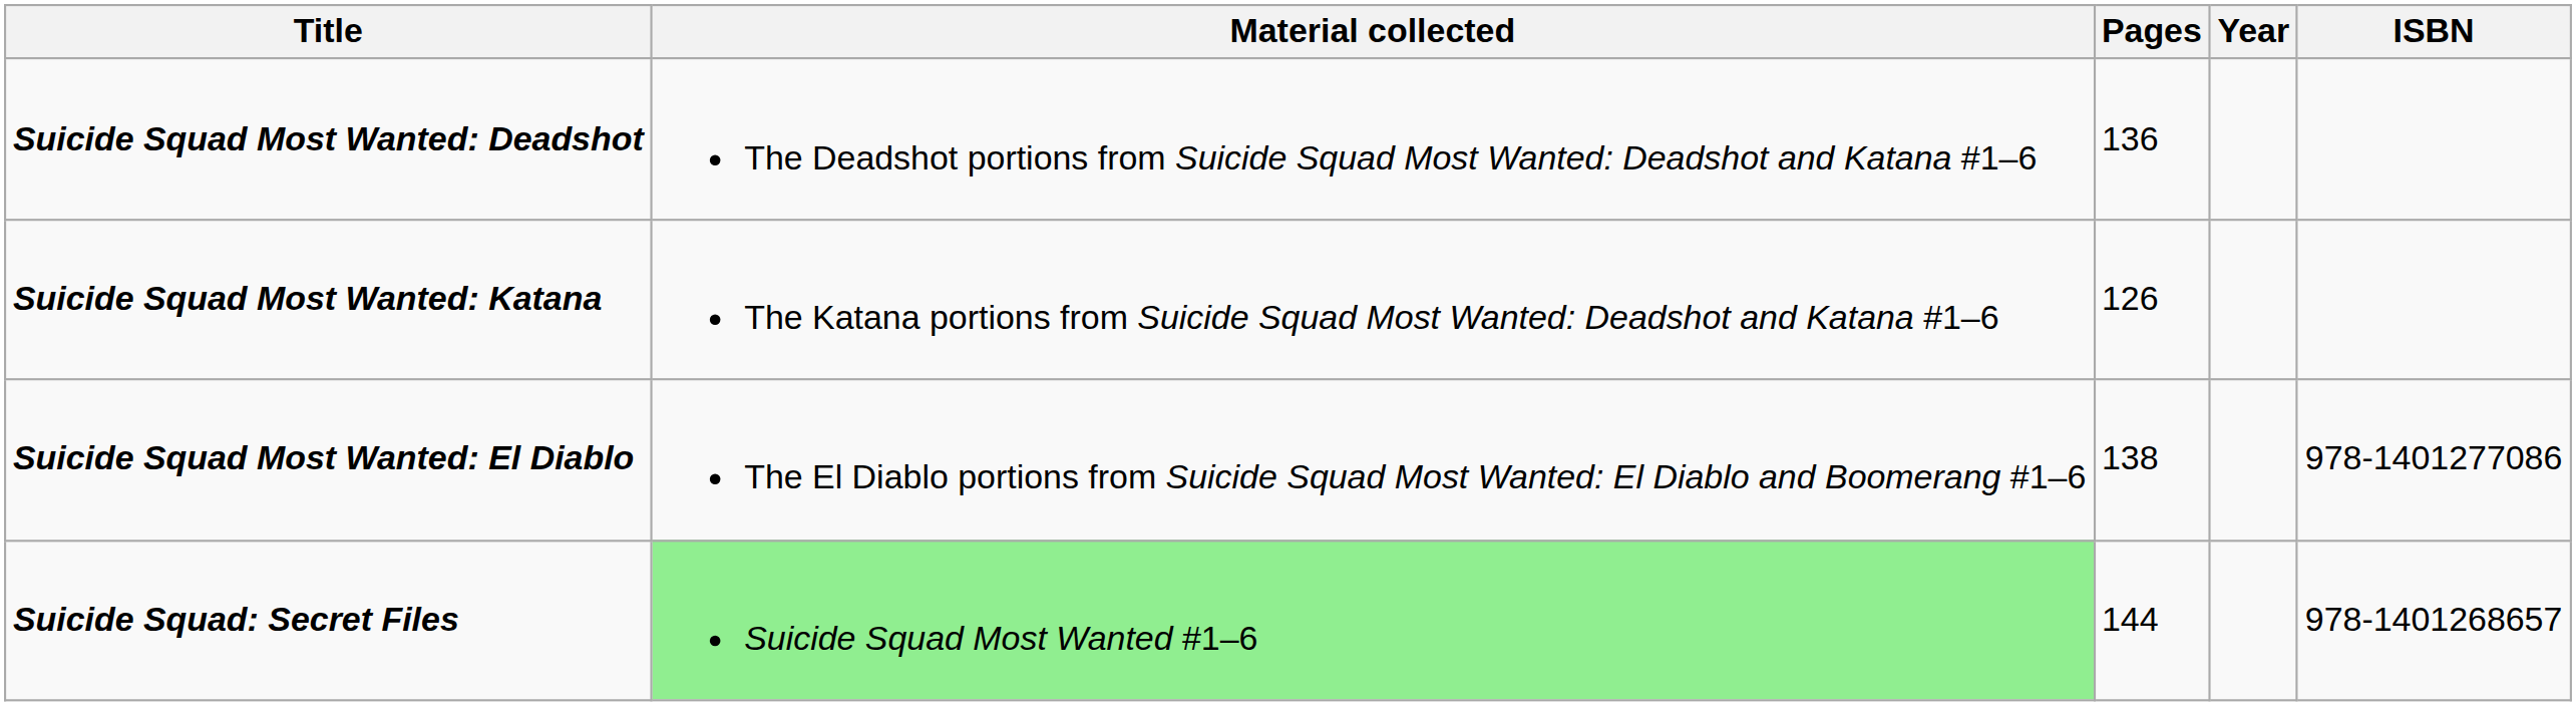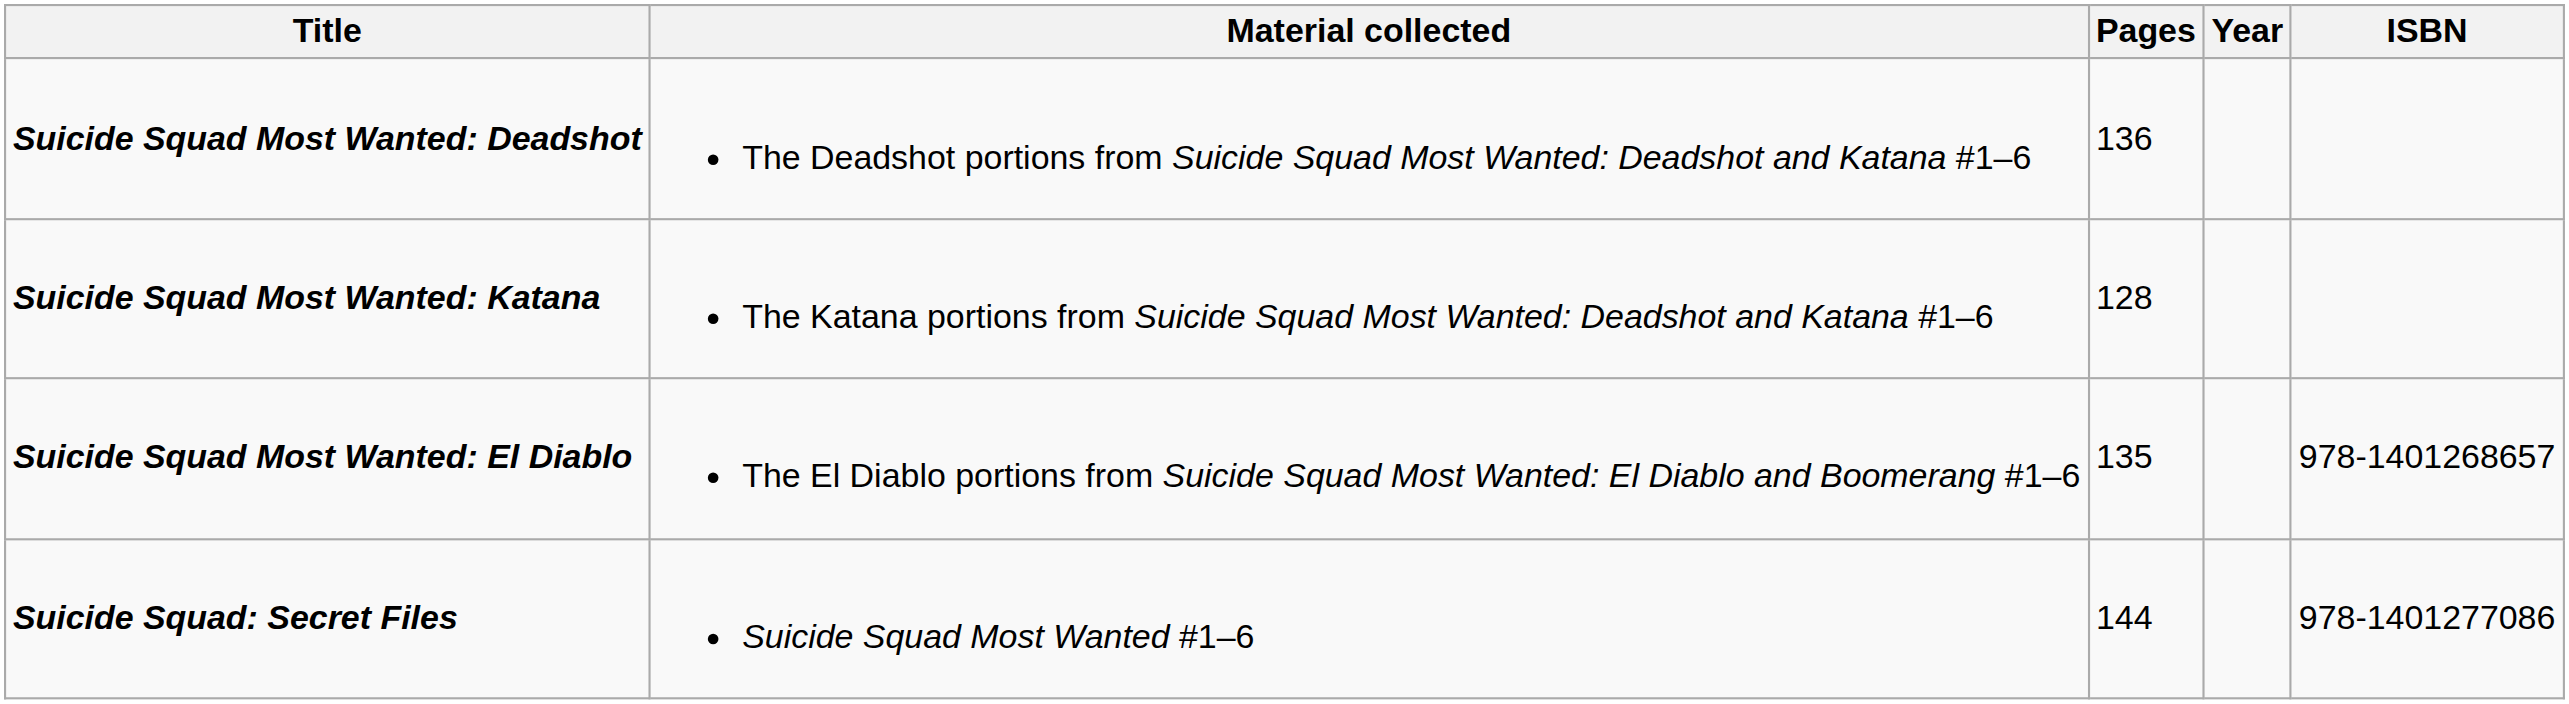Suicide Squad Most Wanted: Katana | Pages: 126 -> 128
Suicide Squad Most Wanted: El Diablo | Pages: 138 -> 135
Suicide Squad Most Wanted: El Diablo | ISBN: 978-1401277086 -> 978-1401268657
Suicide Squad: Secret Files | Material collected: lightgreen background -> no background
Suicide Squad: Secret Files | ISBN: 978-1401268657 -> 978-1401277086
